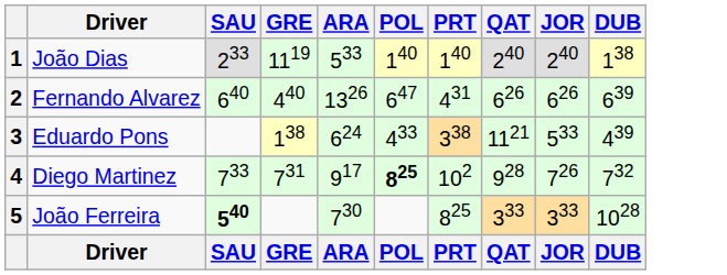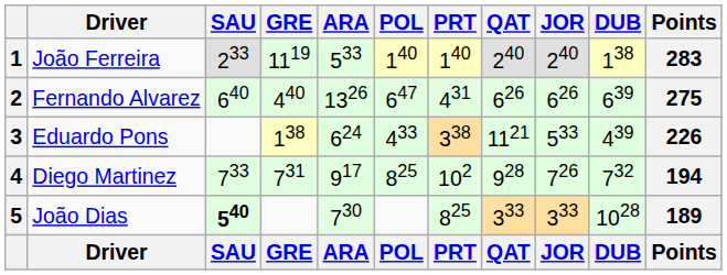+ column: Points | 283 | 275 | 226 | 194 | 189 | Points
1 | Driver: João Dias -> João Ferreira
4 | POL: bold -> normal
5 | Driver: João Ferreira -> João Dias
